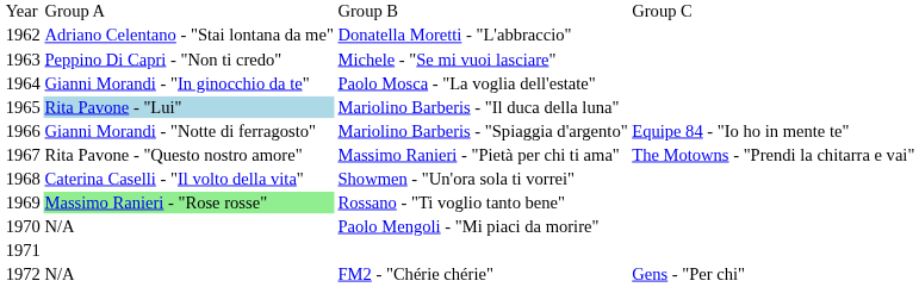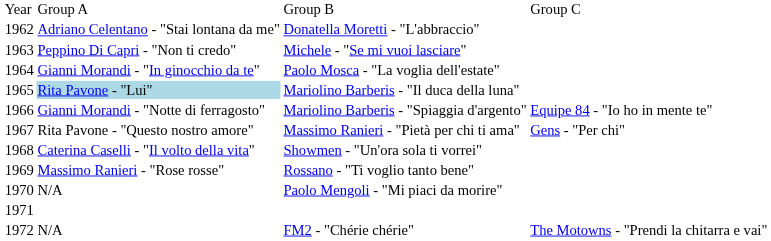Massimo Ranieri - "Pietà per chi ti ama" | column 4: The Motowns - "Prendi la chitarra e vai" -> Gens - "Per chi"
Rossano - "Ti voglio tanto bene" | column 2: lightgreen background -> no background
FM2 - "Chérie chérie" | column 4: Gens - "Per chi" -> The Motowns - "Prendi la chitarra e vai"
